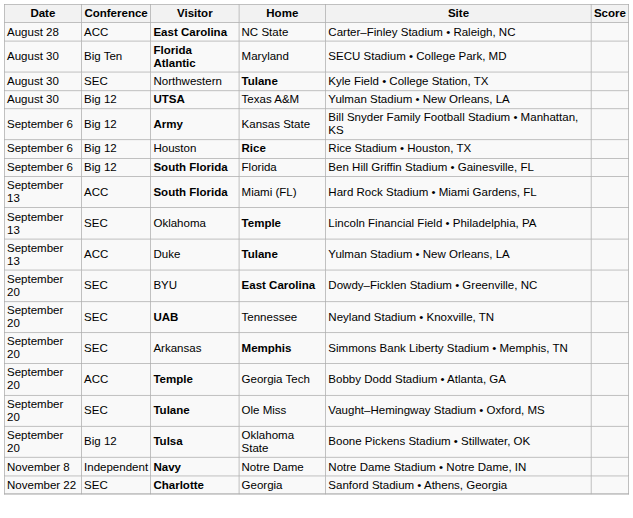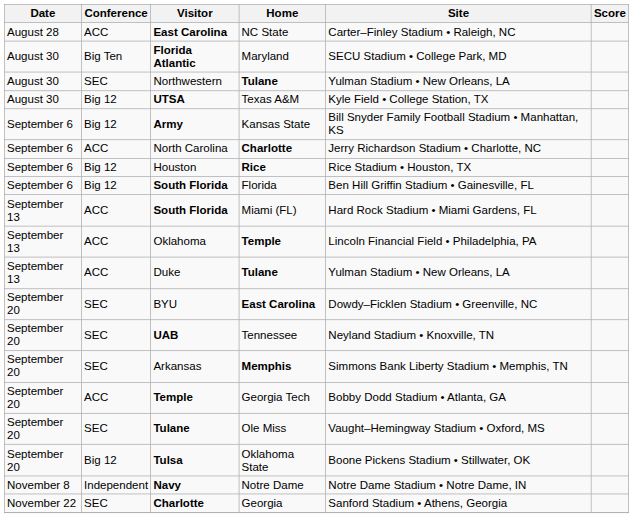Northwestern | Site: Kyle Field • College Station, TX -> Yulman Stadium • New Orleans, LA
UTSA | Site: Yulman Stadium • New Orleans, LA -> Kyle Field • College Station, TX
+ row: September 6 | ACC | North Carolina | Charlotte | Jerry Richardson Stadium • Charlotte, NC
Oklahoma | Conference: SEC -> ACC
